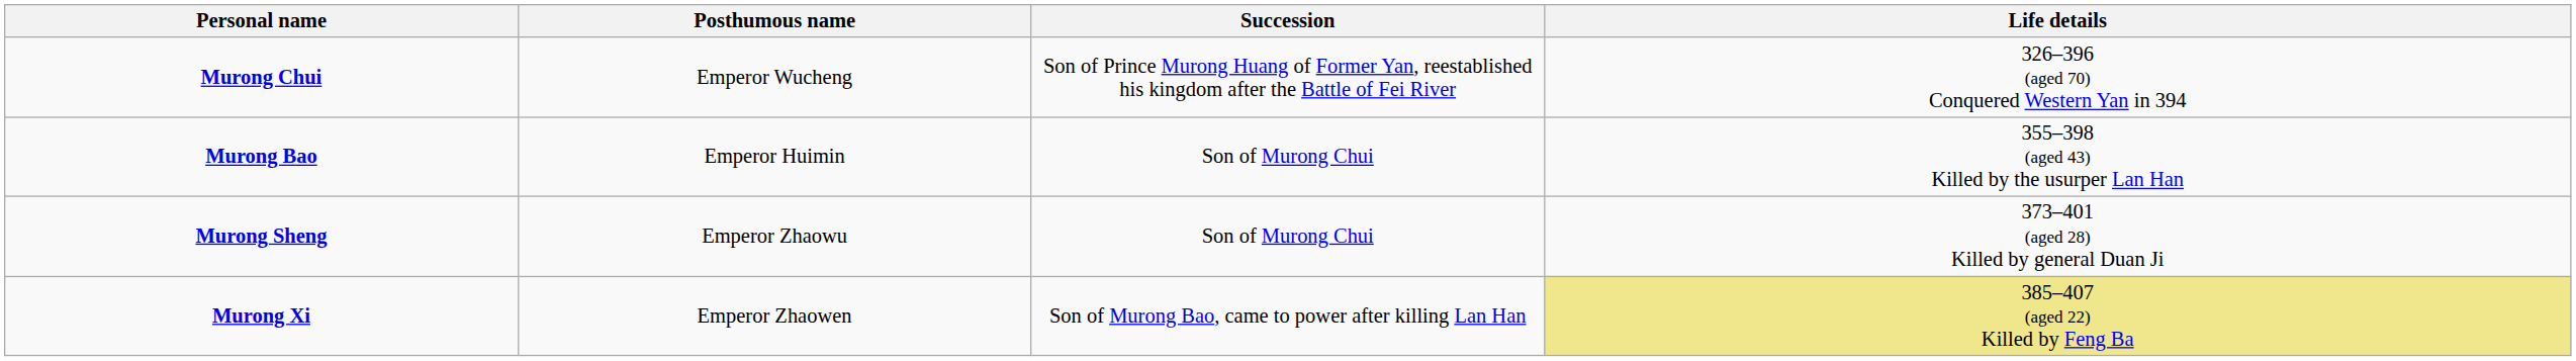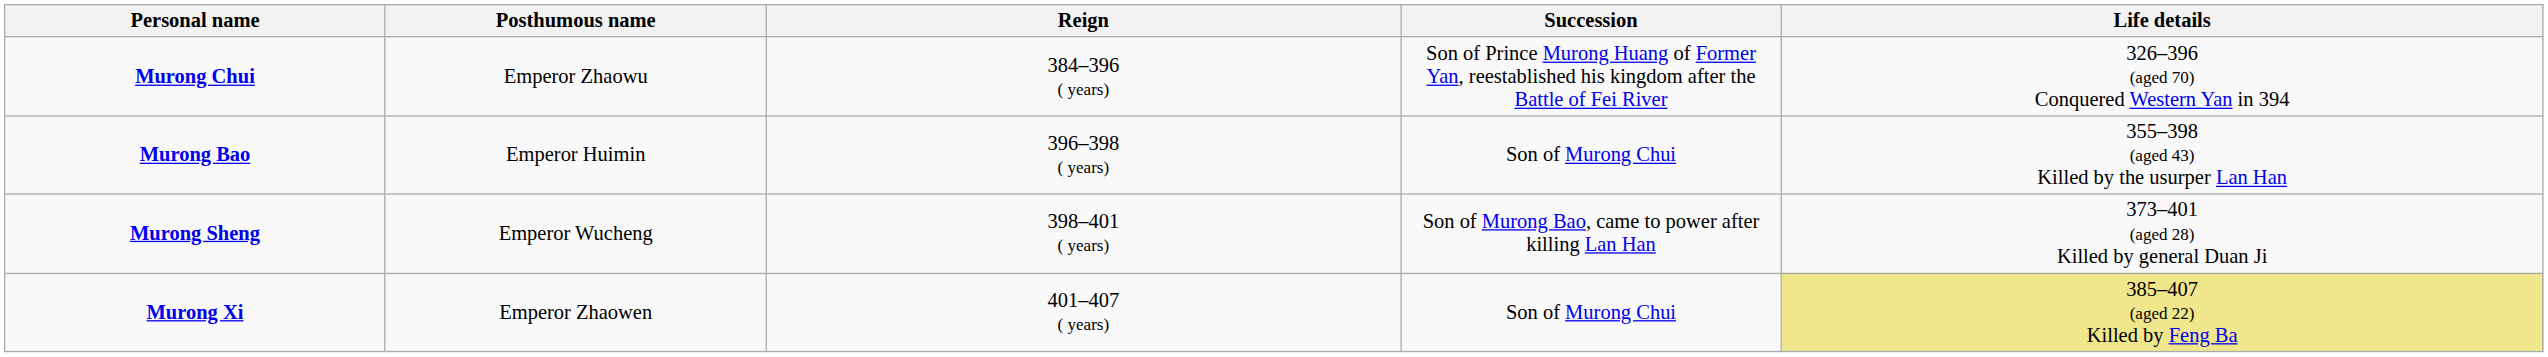+ column: Reign | 384–396 ( years) | 396–398 ( years) | 398–401 ( years) | 401–407 ( years)
Murong Chui | Posthumous name: Emperor Wucheng -> Emperor Zhaowu
Murong Sheng | Posthumous name: Emperor Zhaowu -> Emperor Wucheng
Murong Sheng | Succession: Son of Murong Chui -> Son of Murong Bao, came to power after killing Lan Han
Murong Xi | Succession: Son of Murong Bao, came to power after killing Lan Han -> Son of Murong Chui
